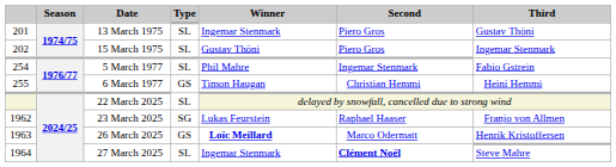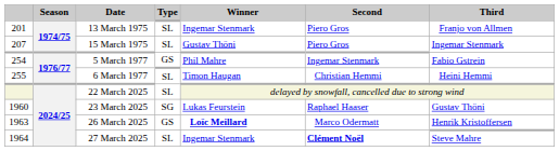13 March 1975 | Third: Gustav Thöni -> Franjo von Allmen
15 March 1975 | column 1: 202 -> 207
5 March 1977 | Type: SL -> GS
6 March 1977 | Type: GS -> SL
23 March 2025 | column 1: 1962 -> 1960
23 March 2025 | Third: Franjo von Allmen -> Gustav Thöni
